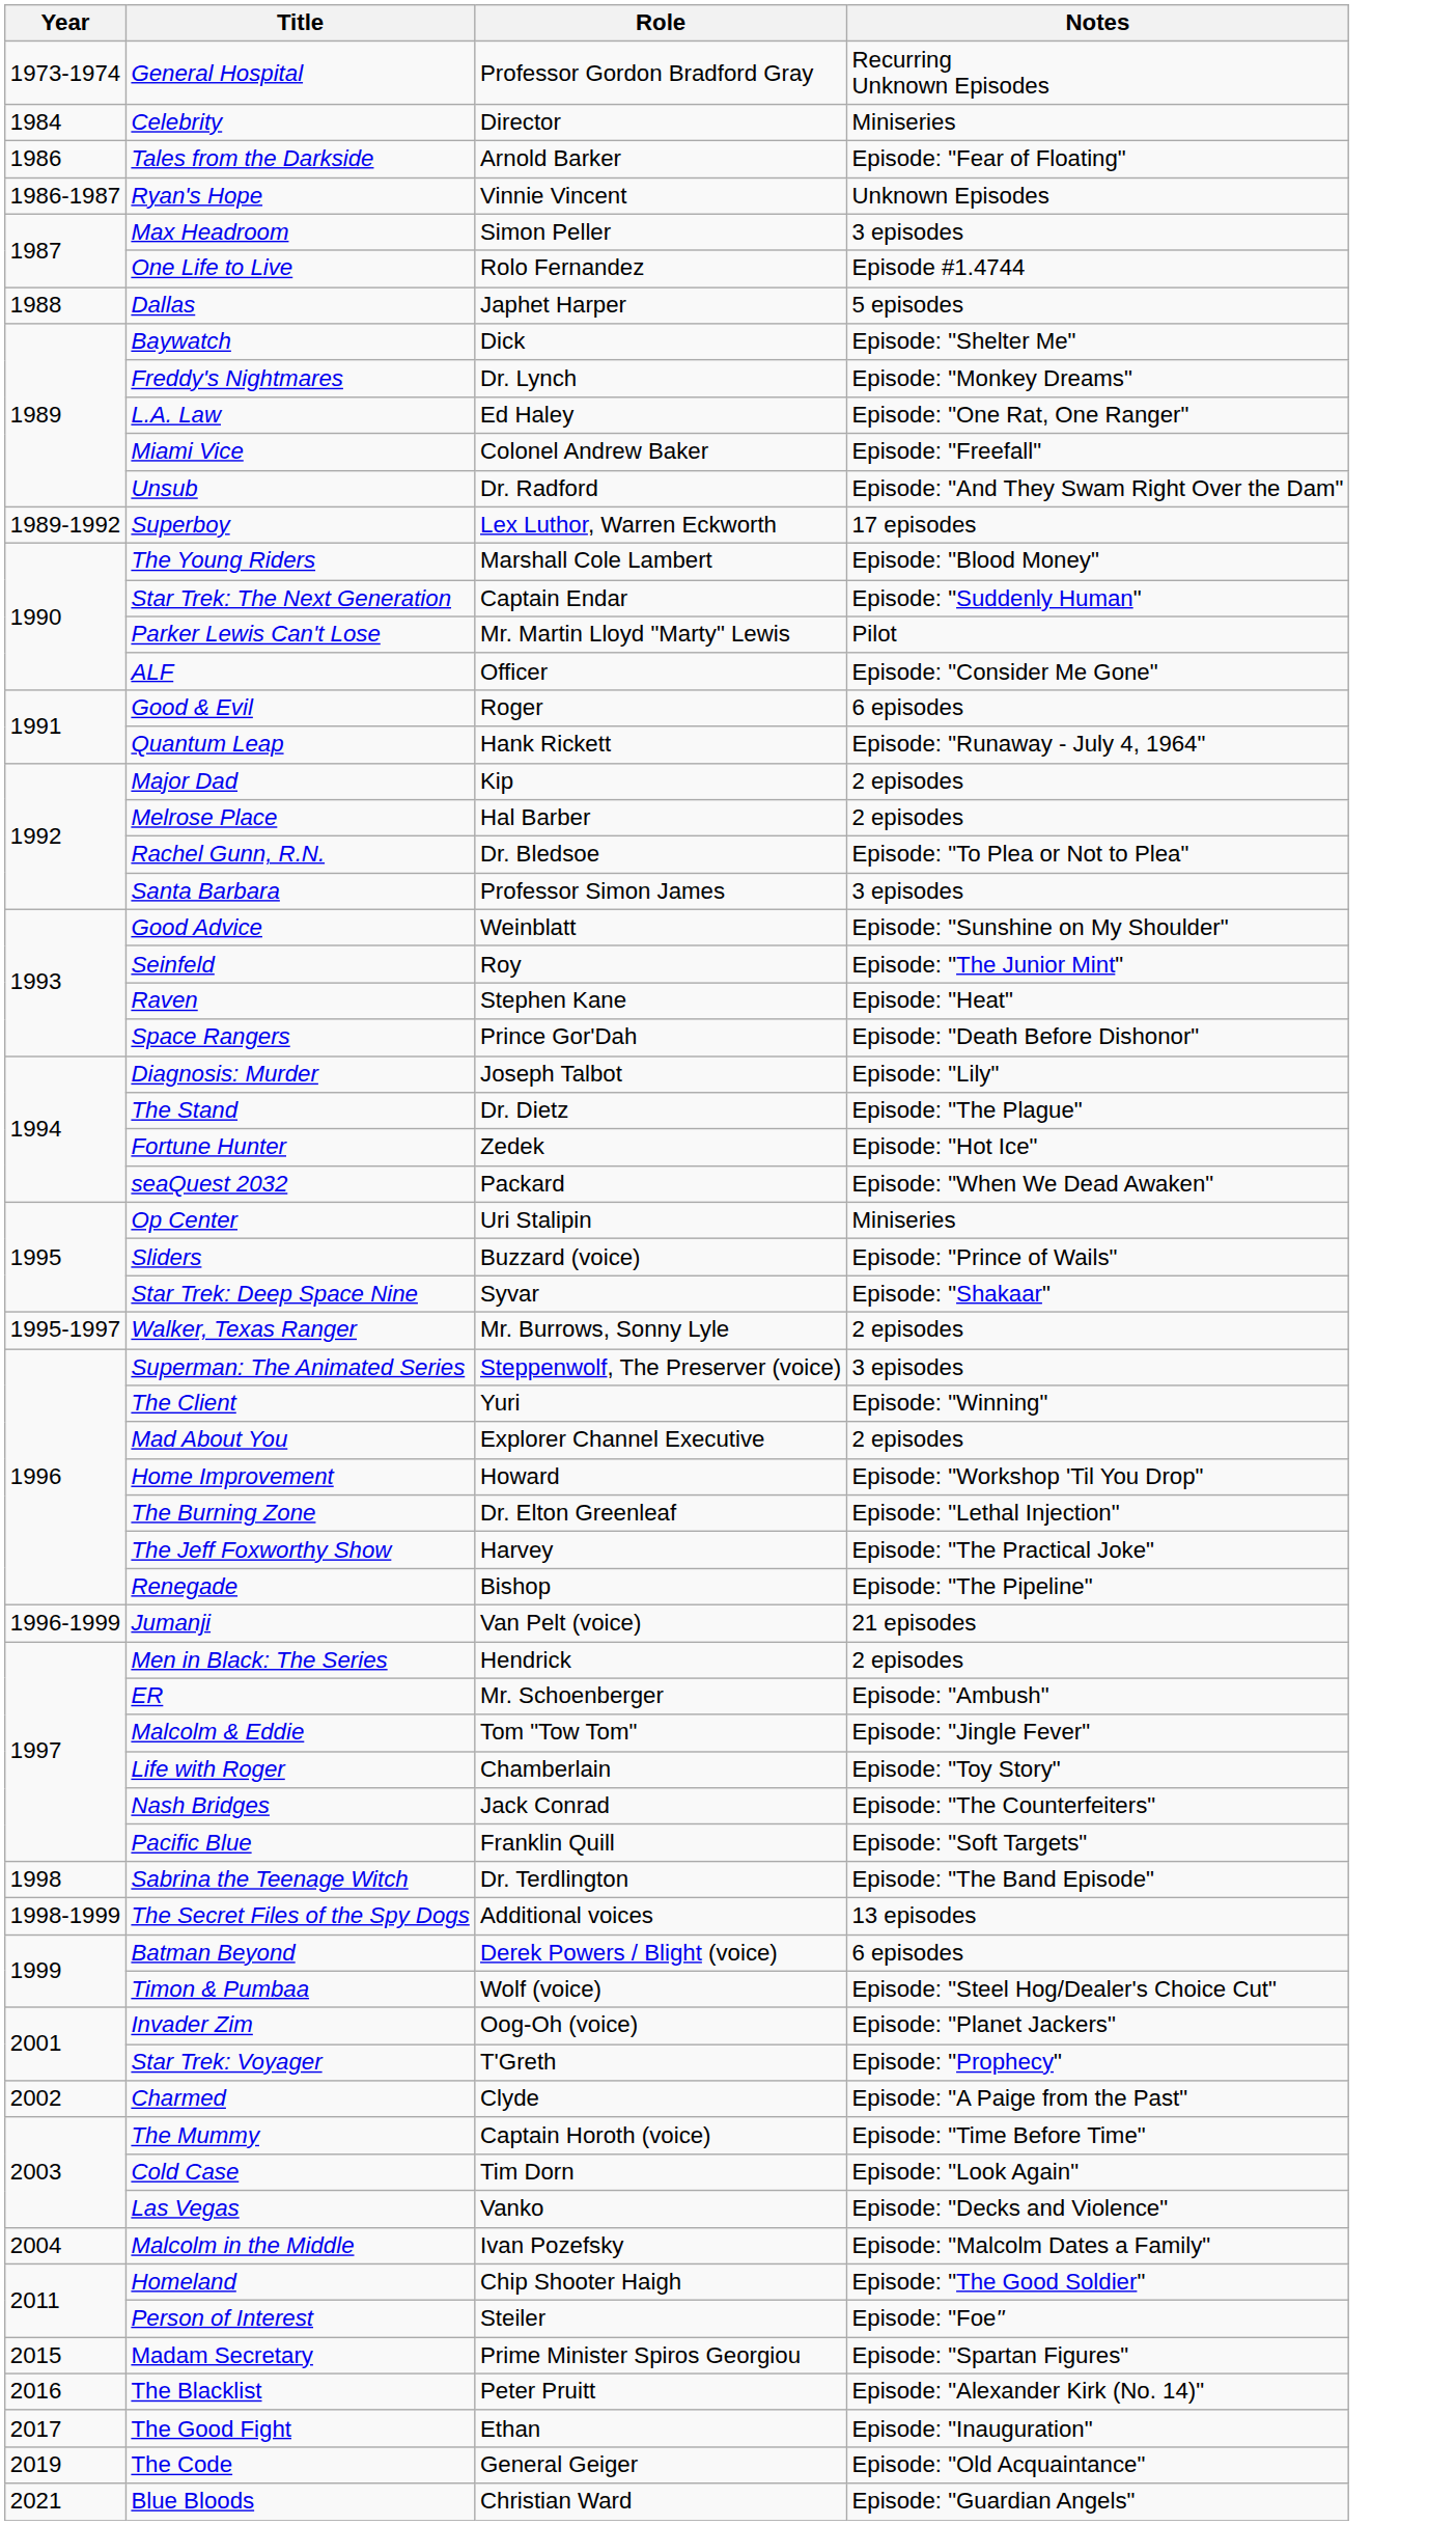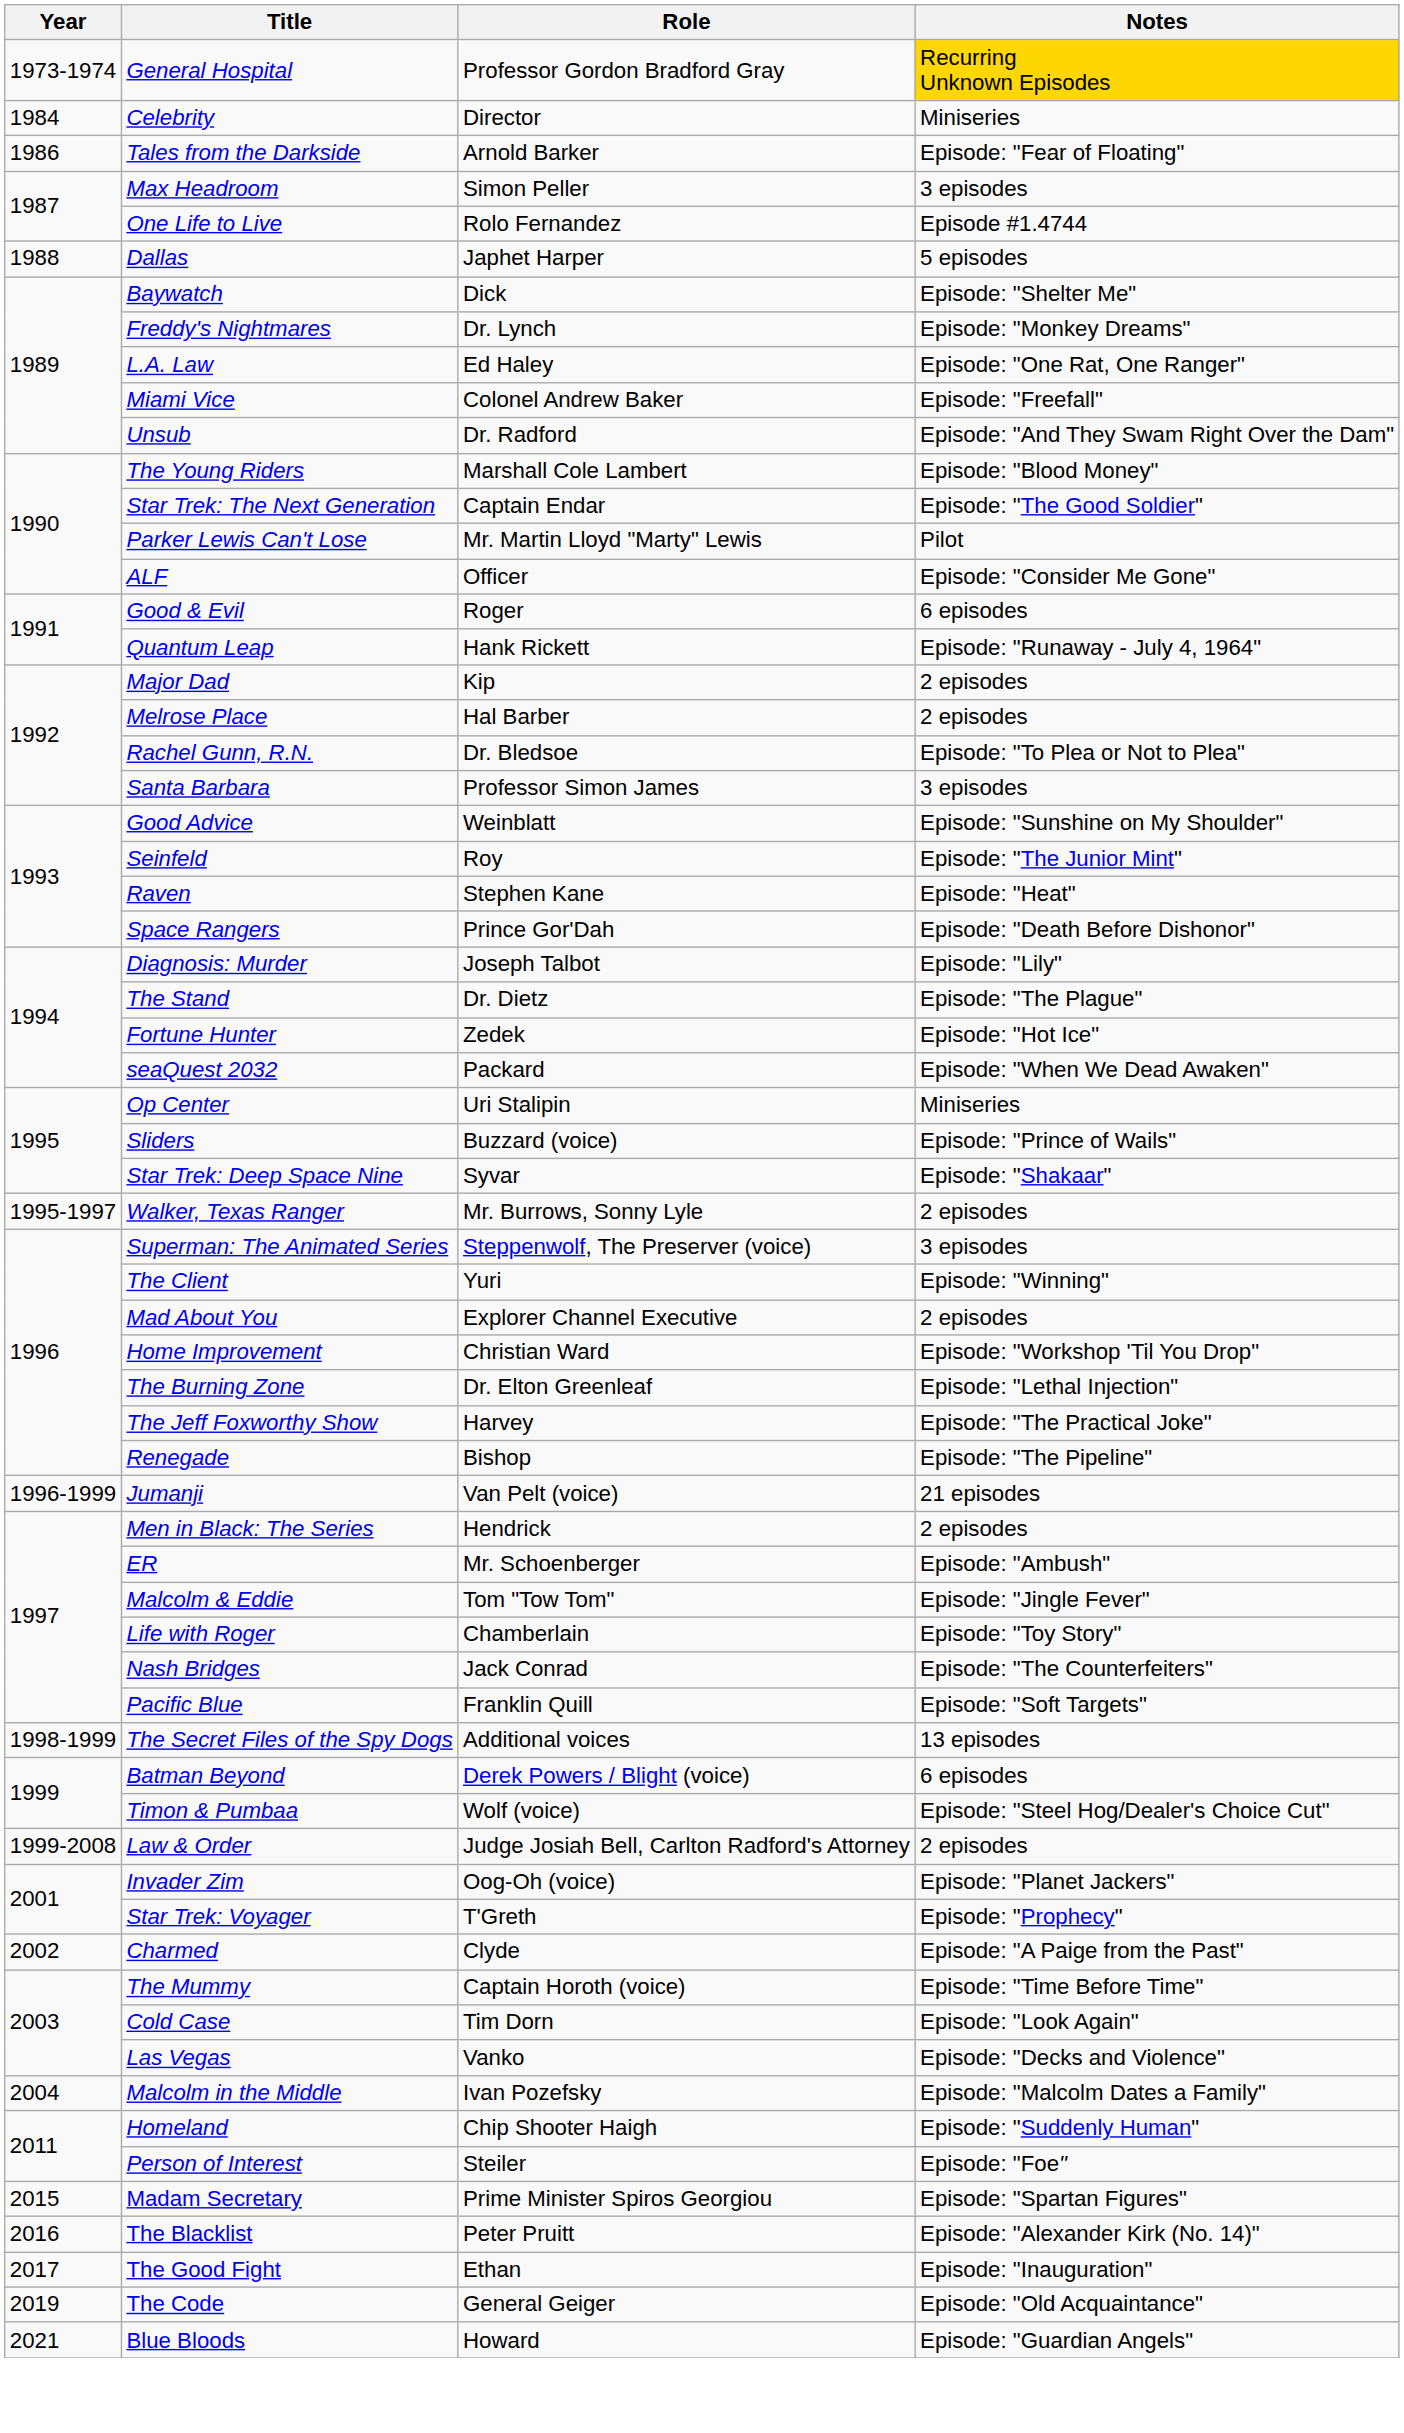General Hospital | Notes: no background -> gold background
- row: 1986-1987 | Ryan's Hope | Vinnie Vincent | Unknown Episodes
- row: 1989-1992 | Superboy | Lex Luthor, Warren Eckworth | 17 episodes
Star Trek: The Next Generation | Notes: Episode: "Suddenly Human" -> Episode: "The Good Soldier"
Home Improvement | Role: Howard -> Christian Ward
- row: 1998 | Sabrina the Teenage Witch | Dr. Terdlington | Episode: "The Band Episode"
+ row: 1999-2008 | Law & Order | Judge Josiah Bell, Carlton Radford's Attorney | 2 episodes
Homeland | Notes: Episode: "The Good Soldier" -> Episode: "Suddenly Human"
Blue Bloods | Role: Christian Ward -> Howard
